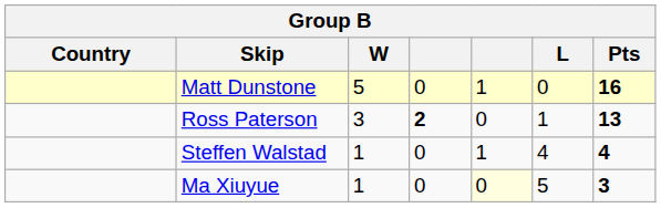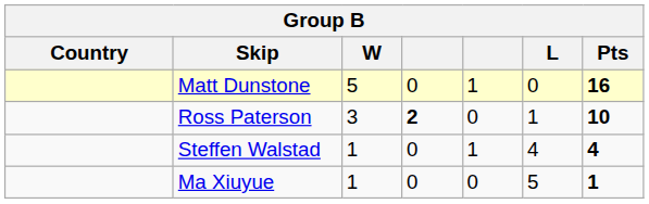Ross Paterson | Pts: 13 -> 10
Ma Xiuyue | column 5: lightyellow background -> no background
Ma Xiuyue | Pts: 3 -> 1
